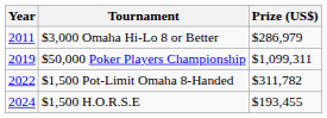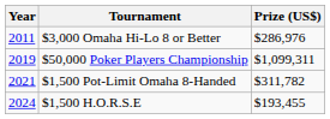$3,000 Omaha Hi-Lo 8 or Better | Prize (US$): $286,979 -> $286,976
$1,500 Pot-Limit Omaha 8-Handed | Year: 2022 -> 2021
